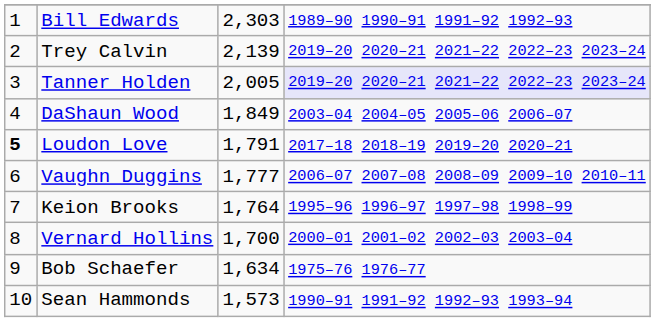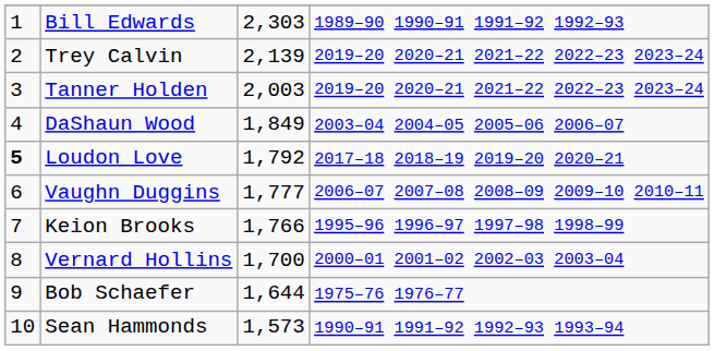Tanner Holden | column 3: 2,005 -> 2,003
Tanner Holden | column 4: lavender background -> no background
Loudon Love | column 3: 1,791 -> 1,792
Keion Brooks | column 3: 1,764 -> 1,766
Bob Schaefer | column 3: 1,634 -> 1,644
